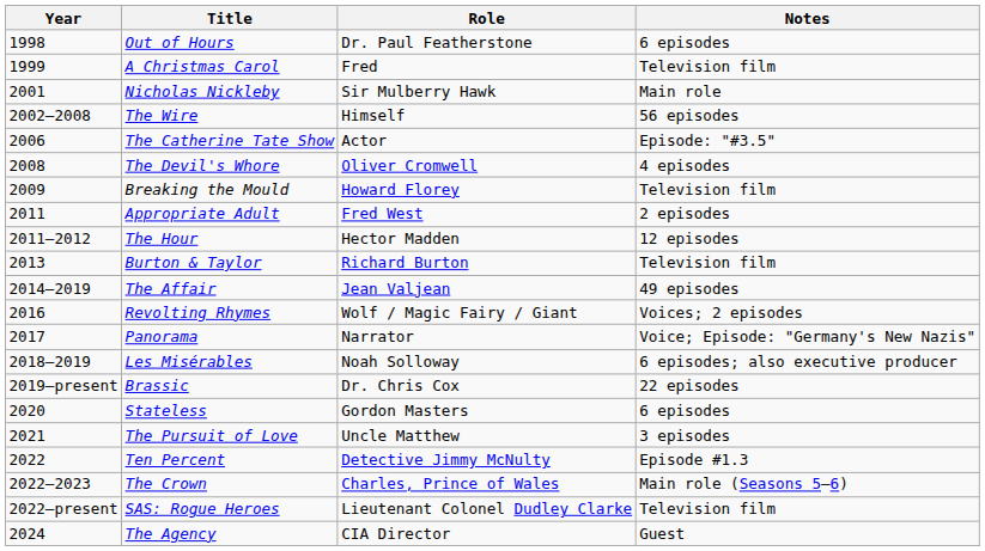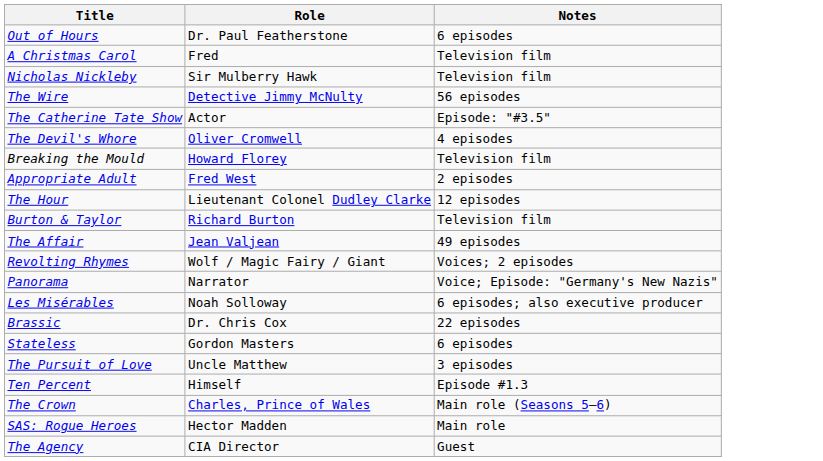- column: Year | 1998 | 1999 | 2001 | 2002–2008 | 2006 | 2008 | 2009 | 2011 | 2011–2012 | 2013 | 2014–2019 | 2016 | 2017 | 2018–2019 | 2019–present | 2020 | 2021 | 2022 | 2022–2023 | 2022–present | 2024
Nicholas Nickleby | Notes: Main role -> Television film
The Wire | Role: Himself -> Detective Jimmy McNulty
The Hour | Role: Hector Madden -> Lieutenant Colonel Dudley Clarke
Ten Percent | Role: Detective Jimmy McNulty -> Himself
SAS: Rogue Heroes | Role: Lieutenant Colonel Dudley Clarke -> Hector Madden
SAS: Rogue Heroes | Notes: Television film -> Main role
